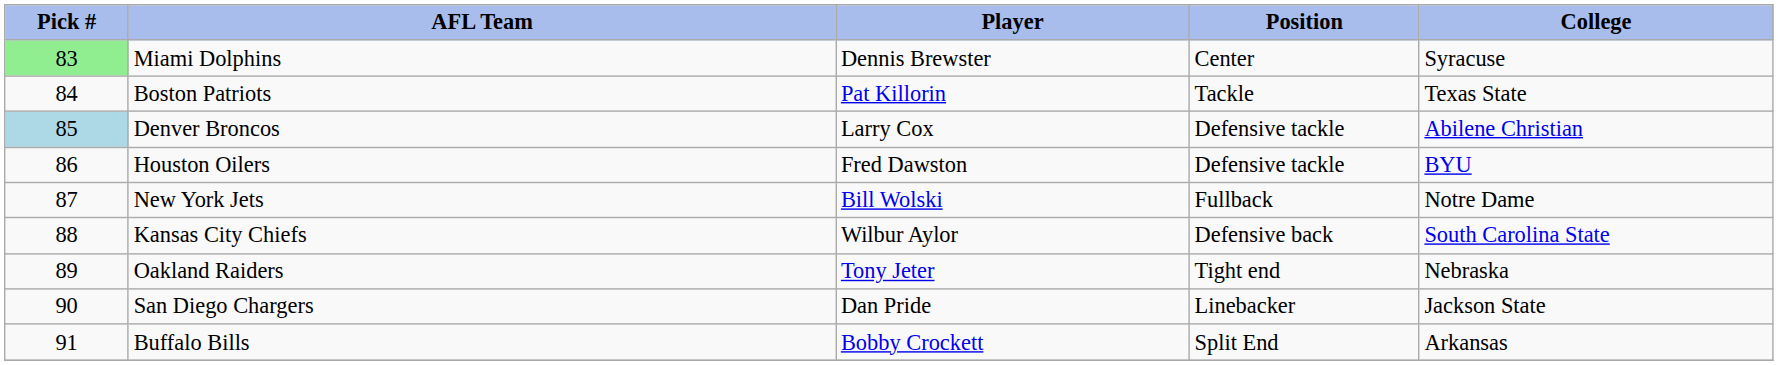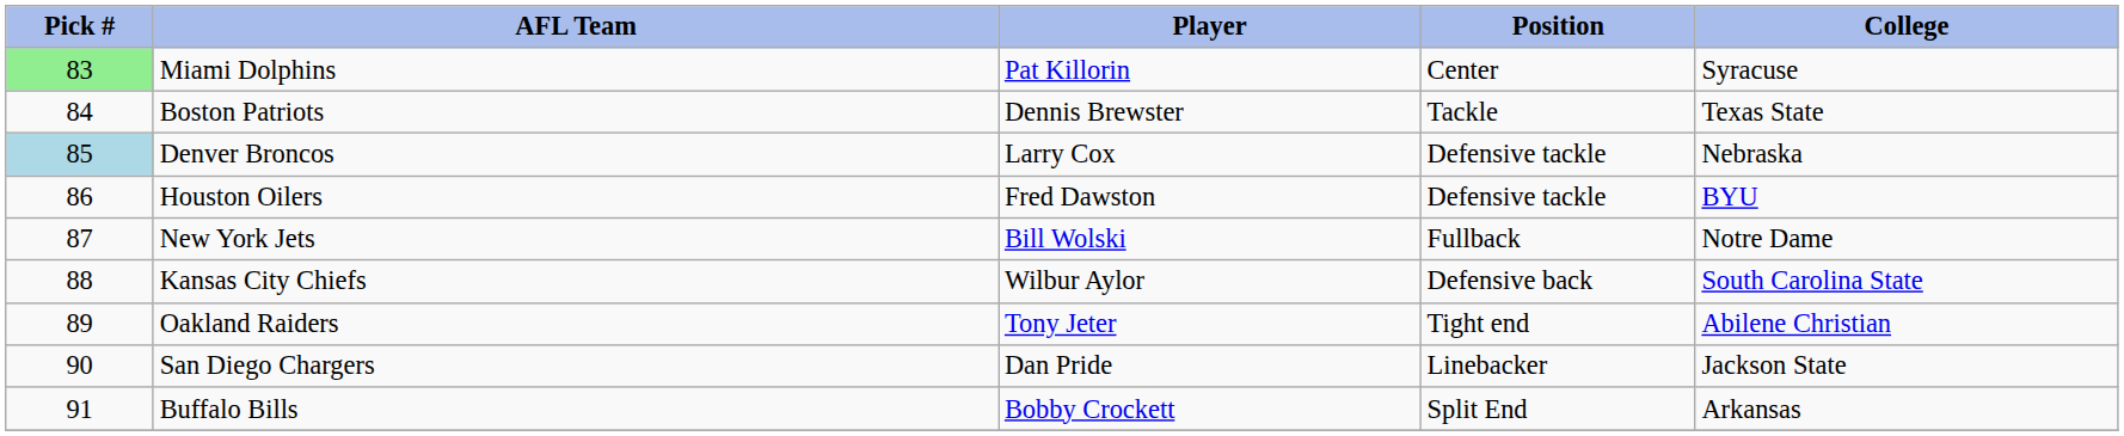Miami Dolphins | Player: Dennis Brewster -> Pat Killorin
Boston Patriots | Player: Pat Killorin -> Dennis Brewster
Denver Broncos | College: Abilene Christian -> Nebraska
Oakland Raiders | College: Nebraska -> Abilene Christian
